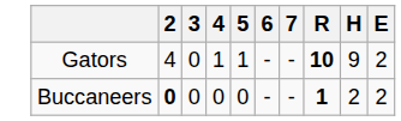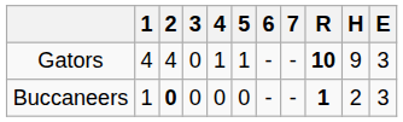+ column: 1 | 4 | 1
Gators | E: 2 -> 3
Buccaneers | E: 2 -> 3
